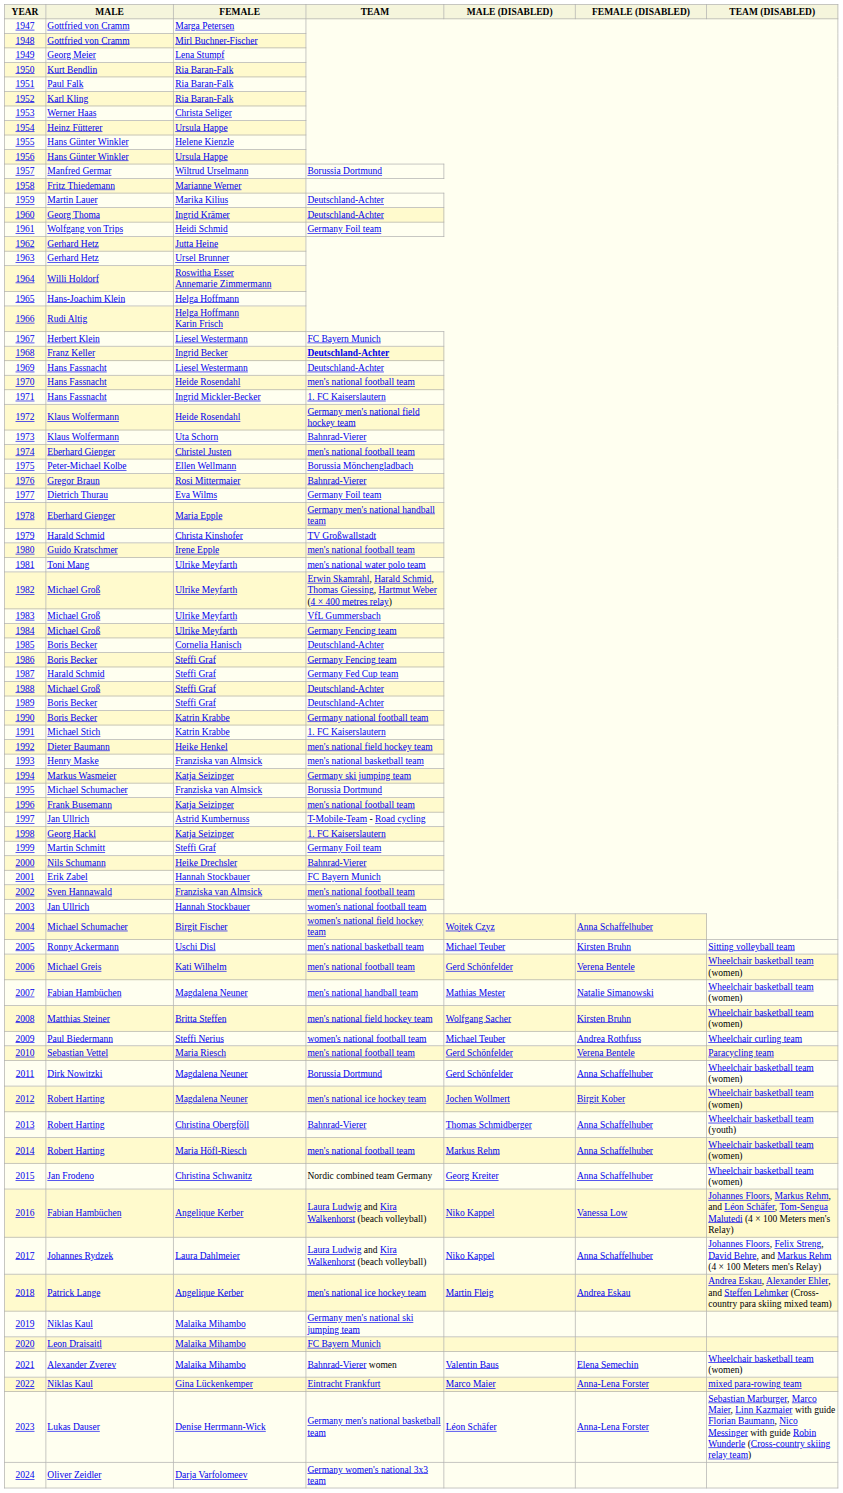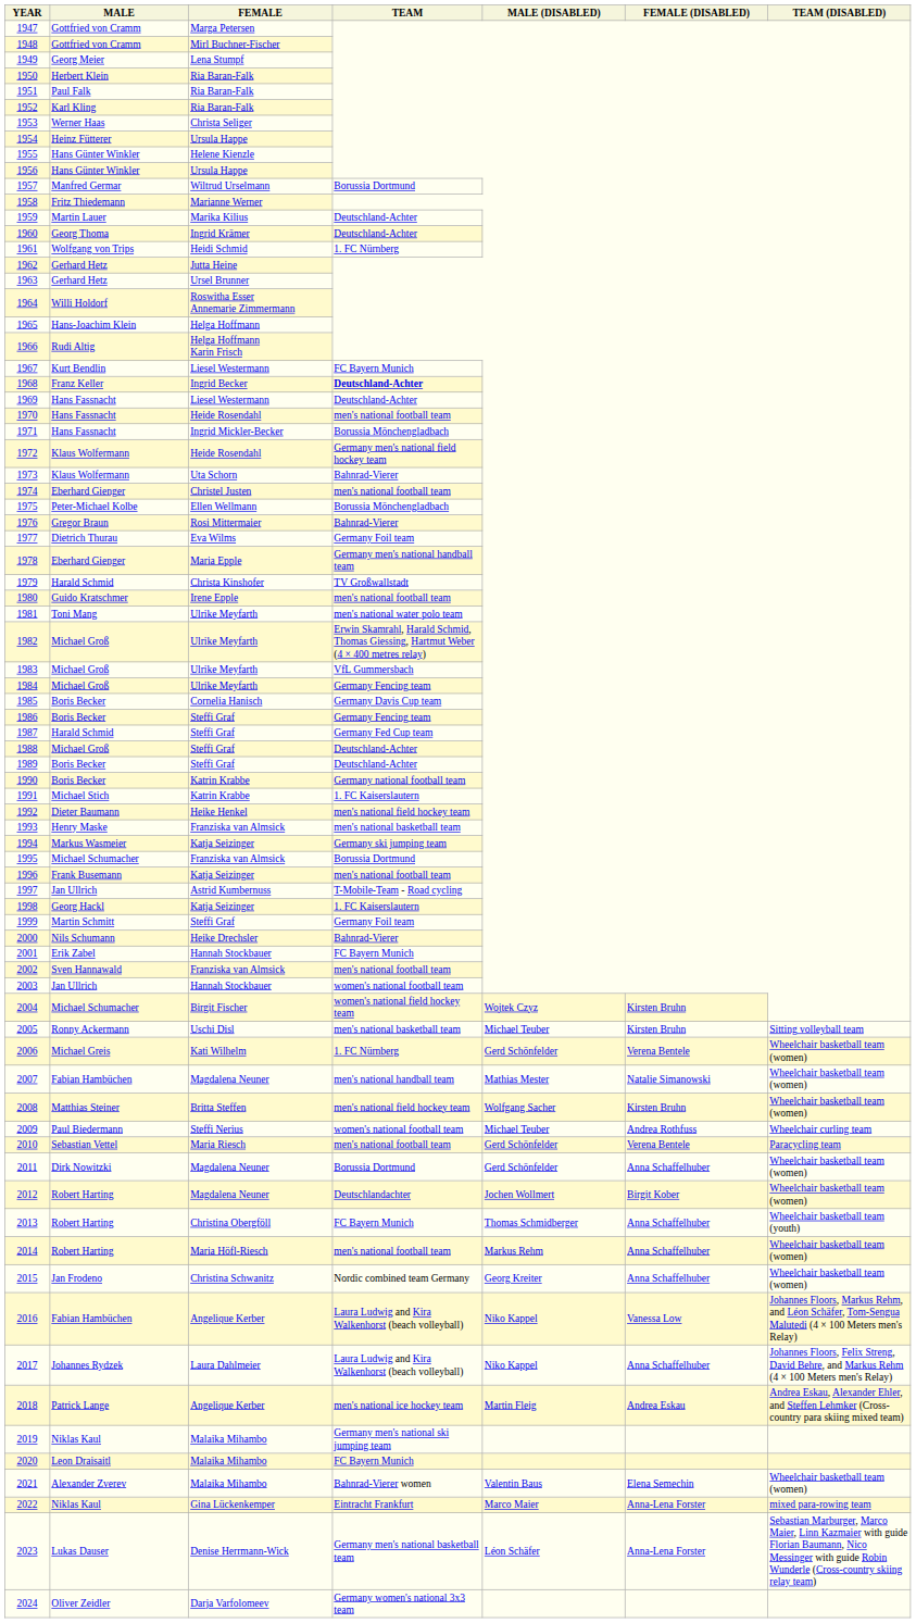1950 | MALE: Kurt Bendlin -> Herbert Klein
1961 | TEAM: Germany Foil team -> 1. FC Nürnberg
1967 | MALE: Herbert Klein -> Kurt Bendlin
1971 | TEAM: 1. FC Kaiserslautern -> Borussia Mönchengladbach
1985 | TEAM: Deutschland-Achter -> Germany Davis Cup team
2004 | FEMALE (DISABLED): Anna Schaffelhuber -> Kirsten Bruhn
2006 | TEAM: men's national football team -> 1. FC Nürnberg
2012 | TEAM: men's national ice hockey team -> Deutschlandachter
2013 | TEAM: Bahnrad-Vierer -> FC Bayern Munich
